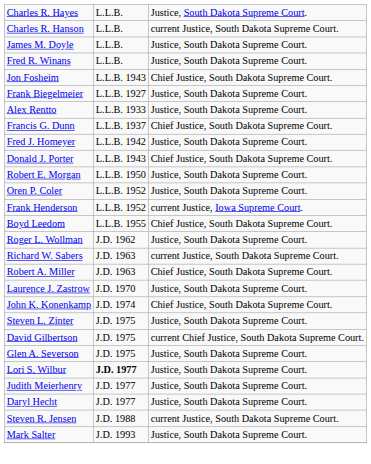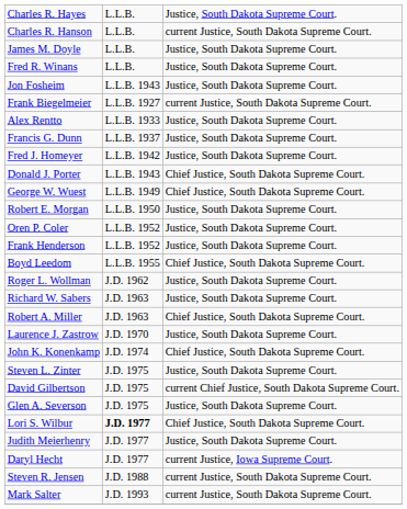Jon Fosheim | column 3: Chief Justice, South Dakota Supreme Court. -> Justice, South Dakota Supreme Court.
Frank Biegelmeier | column 3: Justice, South Dakota Supreme Court. -> current Justice, South Dakota Supreme Court.
Francis G. Dunn | column 3: Chief Justice, South Dakota Supreme Court. -> Justice, South Dakota Supreme Court.
+ row: George W. Wuest | L.L.B. 1949 | Chief Justice, South Dakota Supreme Court.
Frank Henderson | column 3: current Justice, Iowa Supreme Court. -> Justice, South Dakota Supreme Court.
Richard W. Sabers | column 3: current Justice, South Dakota Supreme Court. -> Justice, South Dakota Supreme Court.
Lori S. Wilbur | column 3: Justice, South Dakota Supreme Court. -> Chief Justice, South Dakota Supreme Court.
Daryl Hecht | column 3: Justice, South Dakota Supreme Court. -> current Justice, Iowa Supreme Court.
Mark Salter | column 3: Justice, South Dakota Supreme Court. -> current Justice, South Dakota Supreme Court.
